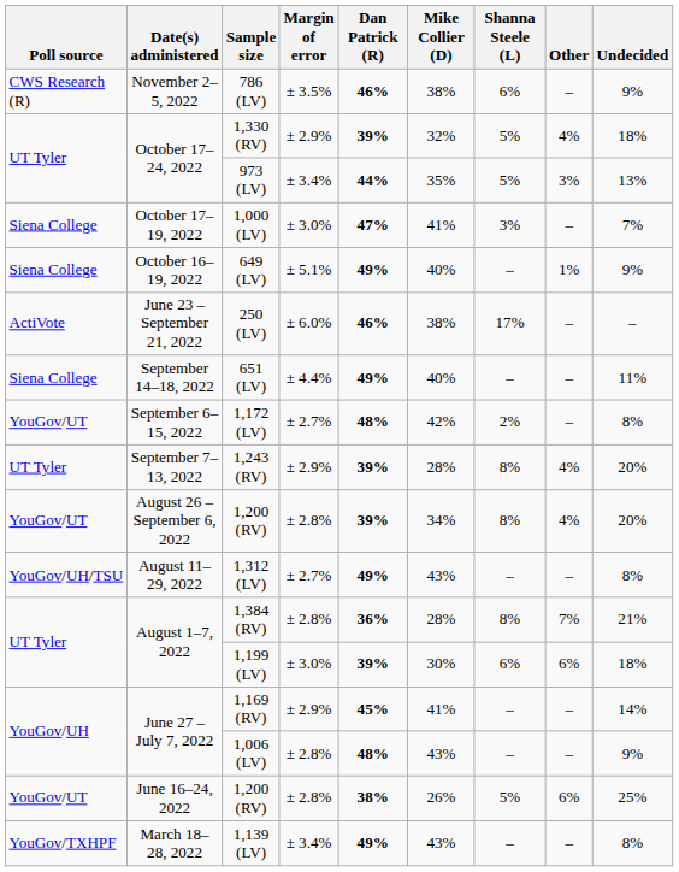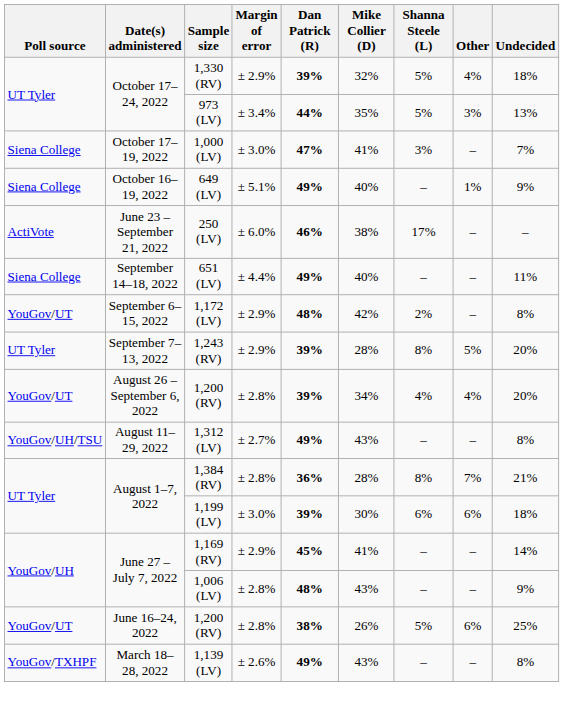- row: CWS Research (R) | November 2–5, 2022 | 786 (LV) | ± 3.5% | 46% | 38% | 6% | – | 9%
1,172 (LV) | Margin of error: ± 2.7% -> ± 2.9%
1,243 (RV) | Other: 4% -> 5%
August 26 – September 6, 2022 / 1,200 (RV) | Shanna Steele (L): 8% -> 4%
1,139 (LV) | Margin of error: ± 3.4% -> ± 2.6%
